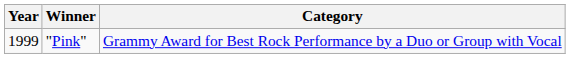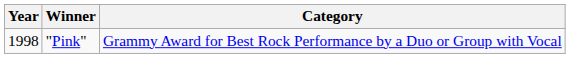"Pink" | Year: 1999 -> 1998
